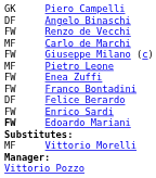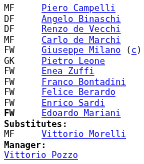Piero Campelli | column 1: GK -> MF
Renzo de Vecchi | column 1: FW -> DF
Pietro Leone | column 1: MF -> GK
Felice Berardo | column 1: DF -> FW
